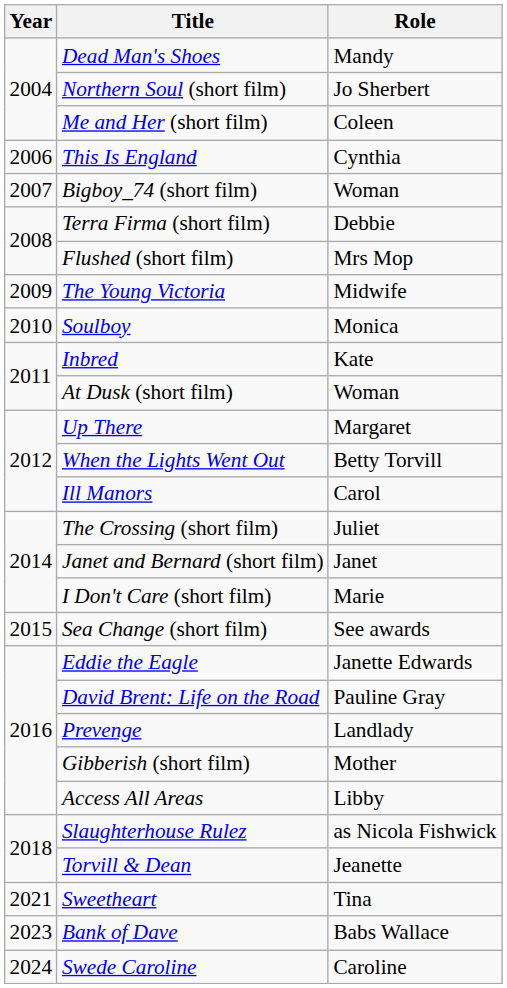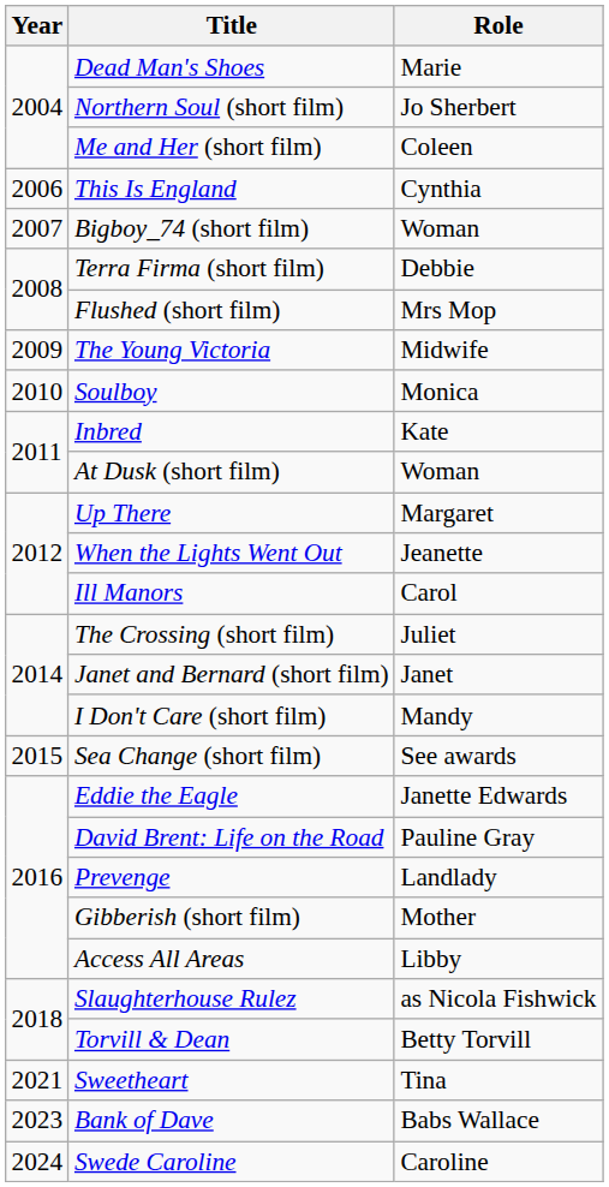Dead Man's Shoes | Role: Mandy -> Marie
When the Lights Went Out | Role: Betty Torvill -> Jeanette
I Don't Care (short film) | Role: Marie -> Mandy
Torvill & Dean | Role: Jeanette -> Betty Torvill
